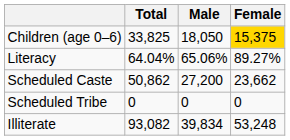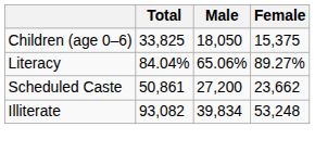Children (age 0–6) | Female: gold background -> no background
Literacy | Total: 64.04% -> 84.04%
Scheduled Caste | Total: 50,862 -> 50,861
- row: Scheduled Tribe | 0 | 0 | 0
